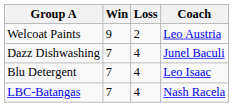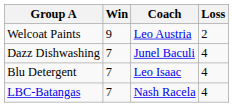columns swapped: Loss <-> Coach
